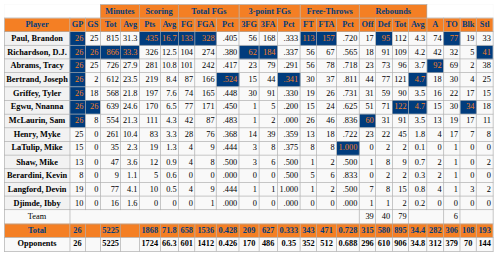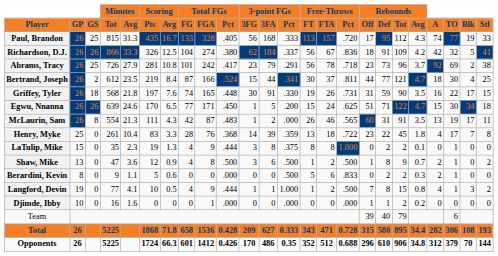Richardson, D.J. | Free-Throws / Pct: .565 -> .836
McLaurin, Sam | Free-Throws / Pct: .836 -> .565
